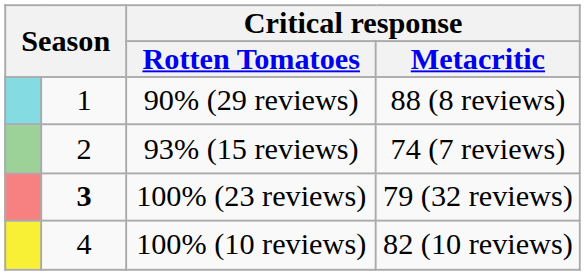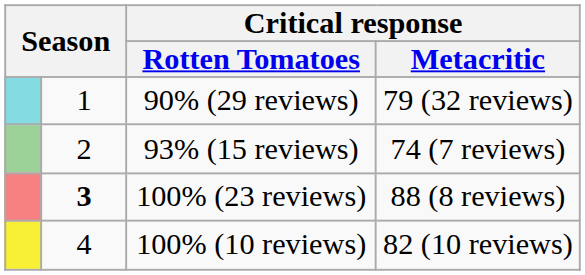90% (29 reviews) | Critical response / Metacritic: 88 (8 reviews) -> 79 (32 reviews)
100% (23 reviews) | Critical response / Metacritic: 79 (32 reviews) -> 88 (8 reviews)
